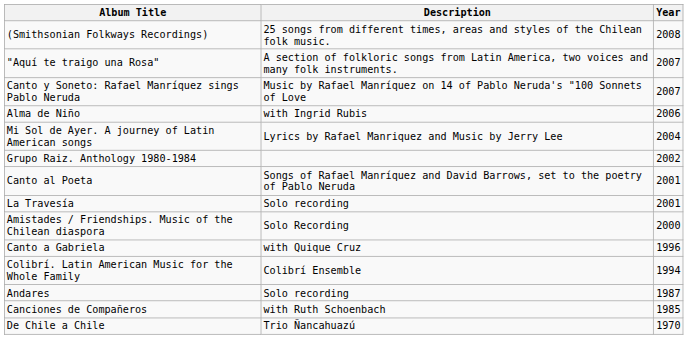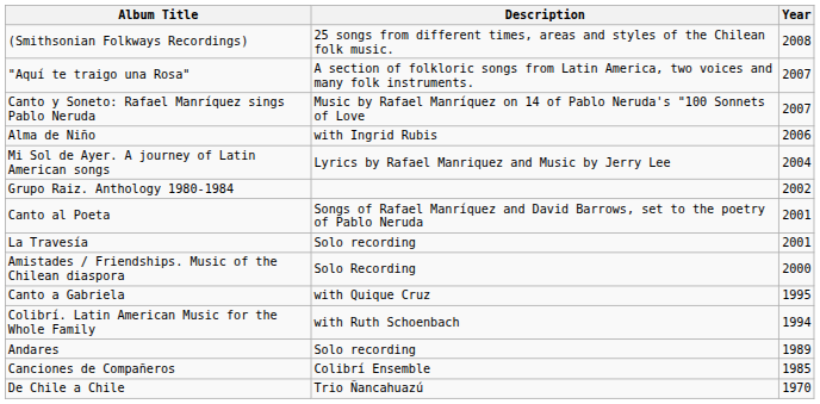Canto a Gabriela | Year: 1996 -> 1995
Colibrí. Latin American Music for the Whole Family | Description: Colibrí Ensemble -> with Ruth Schoenbach
Andares | Year: 1987 -> 1989
Canciones de Compañeros | Description: with Ruth Schoenbach -> Colibrí Ensemble
